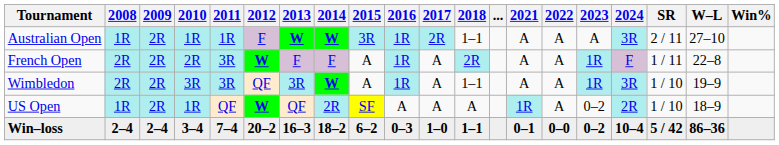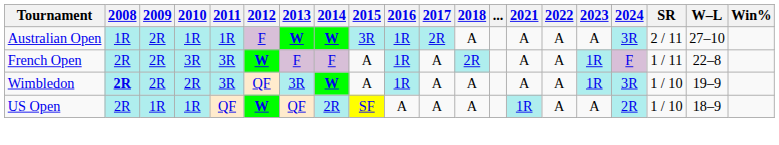Australian Open | 2018: 1–1 -> A
French Open | 2010: 2R -> 3R
Wimbledon | 2008: normal -> bold
Wimbledon | 2010: 3R -> 2R
Wimbledon | 2018: 1–1 -> A
US Open | 2008: 1R -> 2R
US Open | 2009: 2R -> 1R
US Open | 2023: 0–2 -> A
- row: Win–loss | 2–4 | 2–4 | 3–4 | 7–4 | 20–2 | 16–3 | 18–2 | 6–2 | 0–3 | 1–0 | 1–1 | 0–1 | 0–0 | 0–2 | 10–4 | 5 / 42 | 86–36
